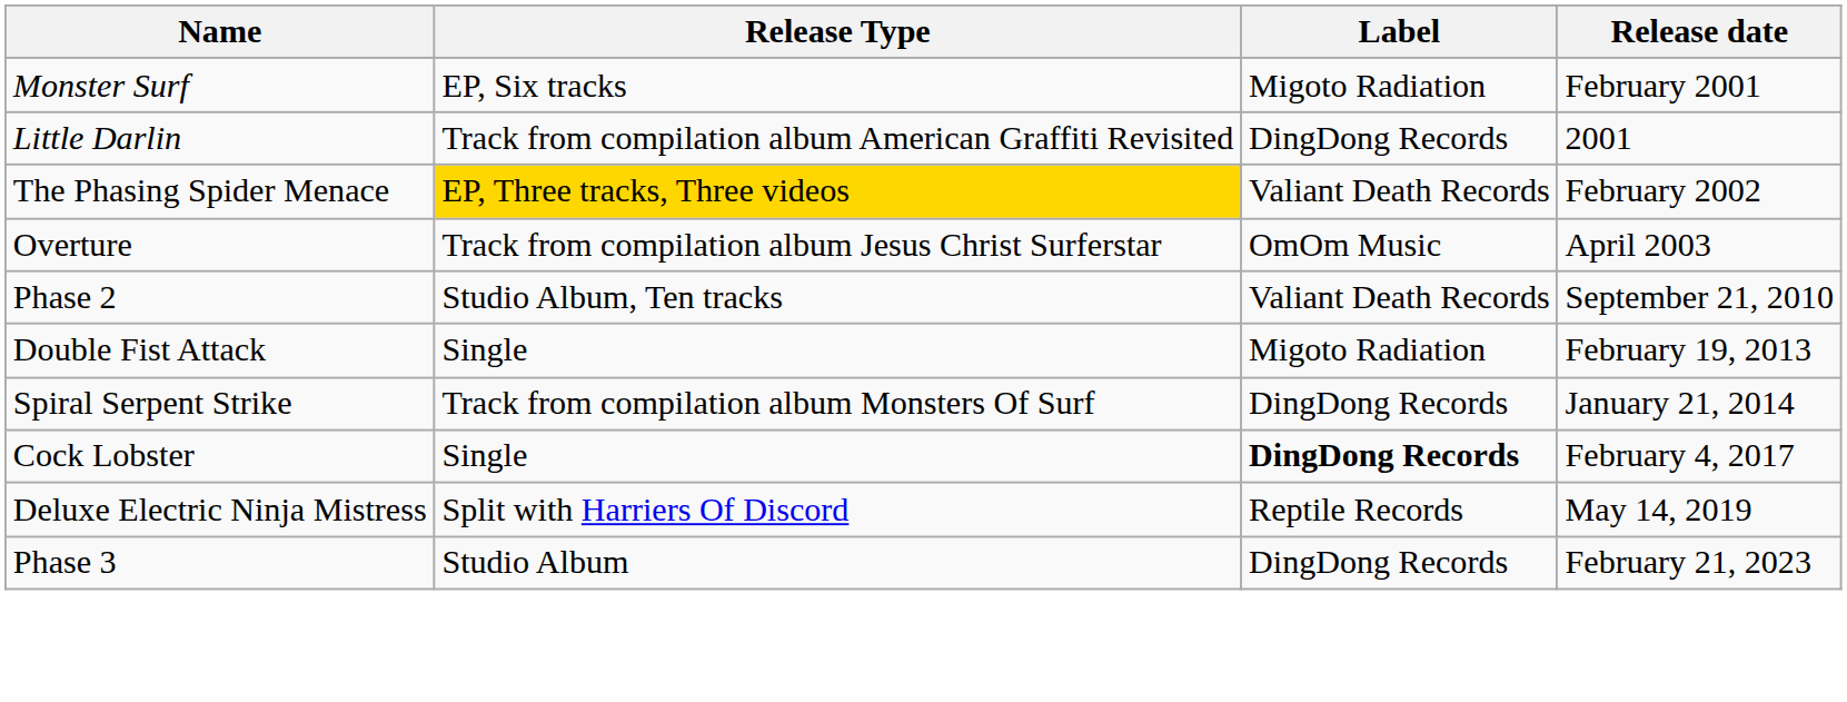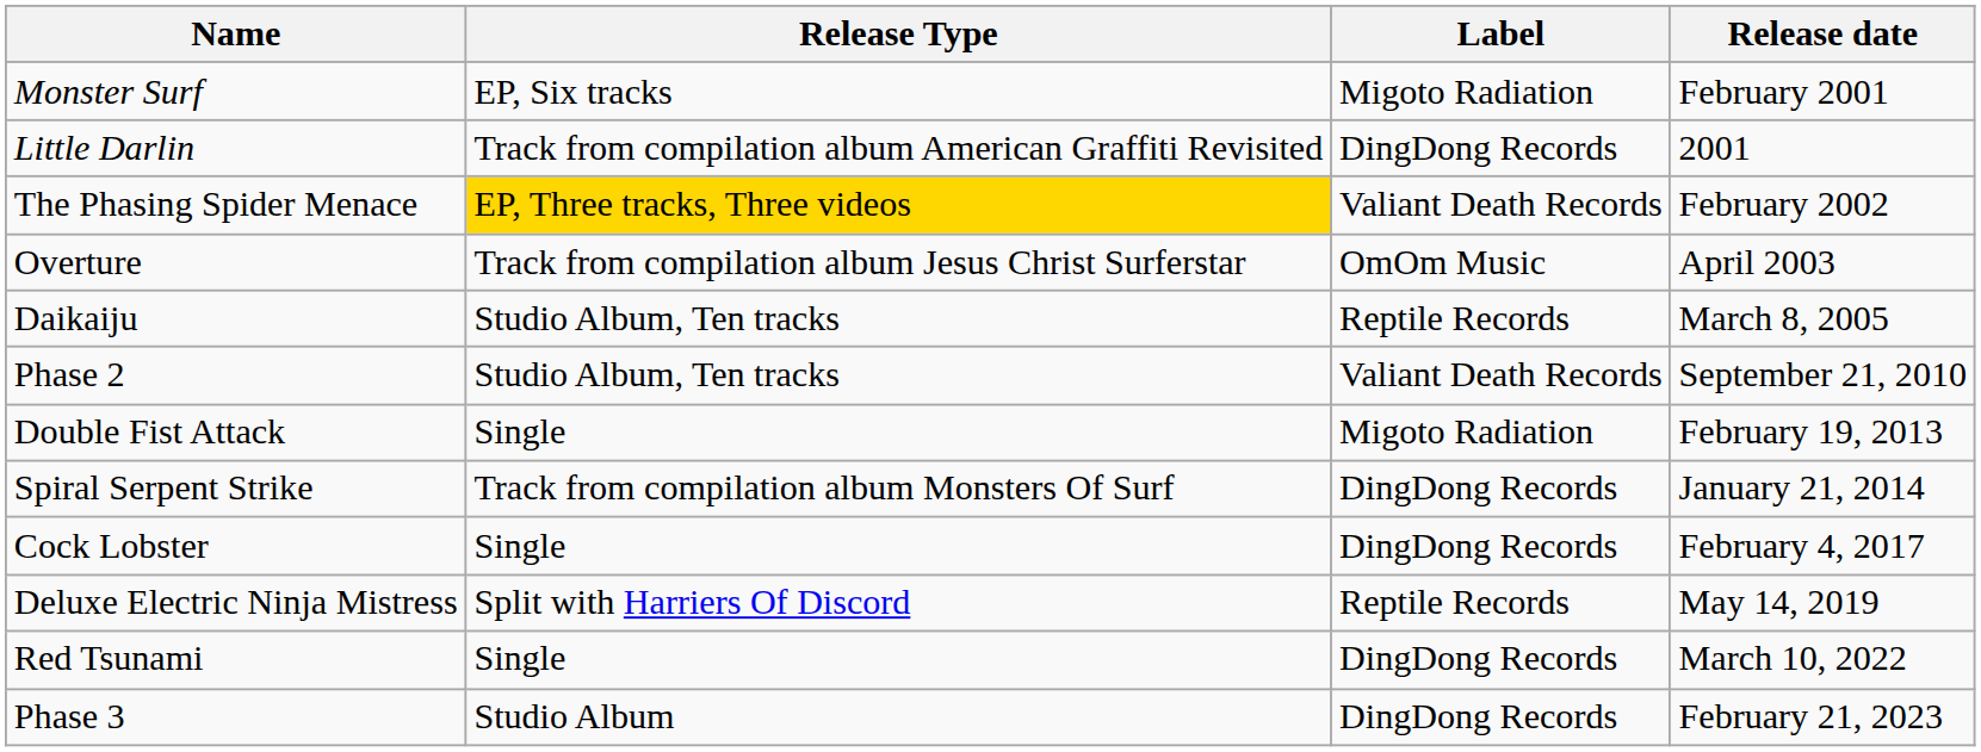+ row: Daikaiju | Studio Album, Ten tracks | Reptile Records | March 8, 2005
Cock Lobster | Label: bold -> normal
+ row: Red Tsunami | Single | DingDong Records | March 10, 2022
